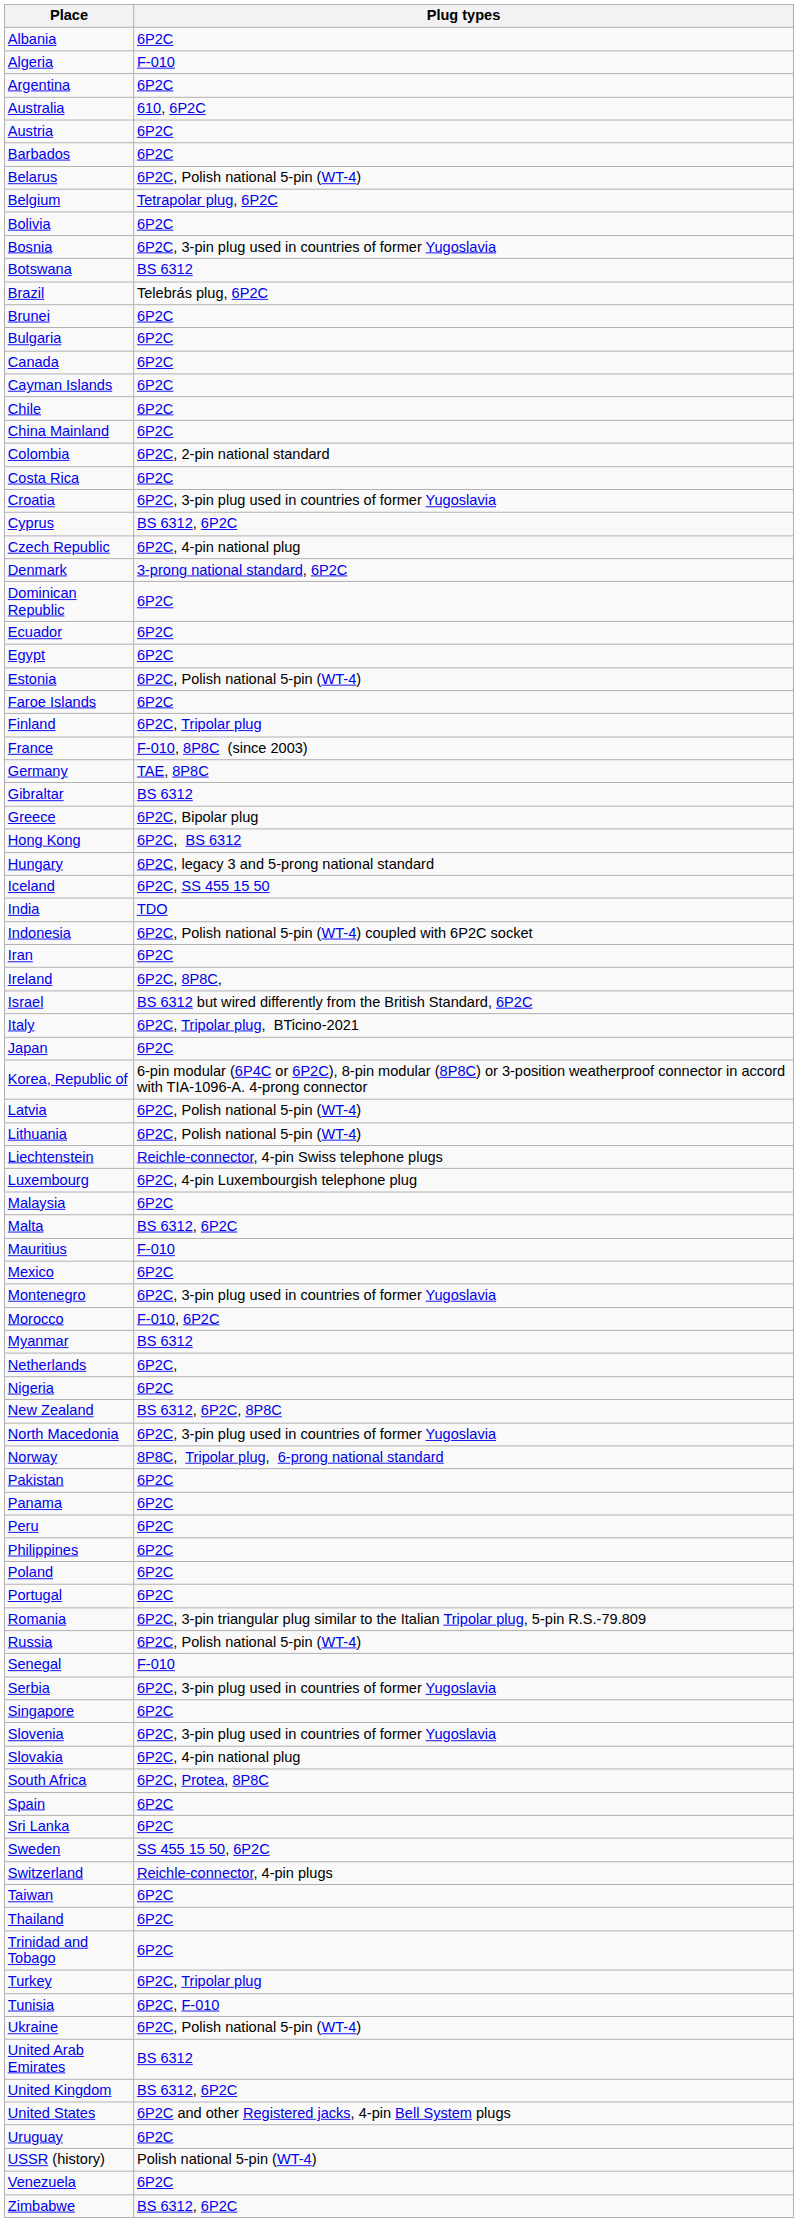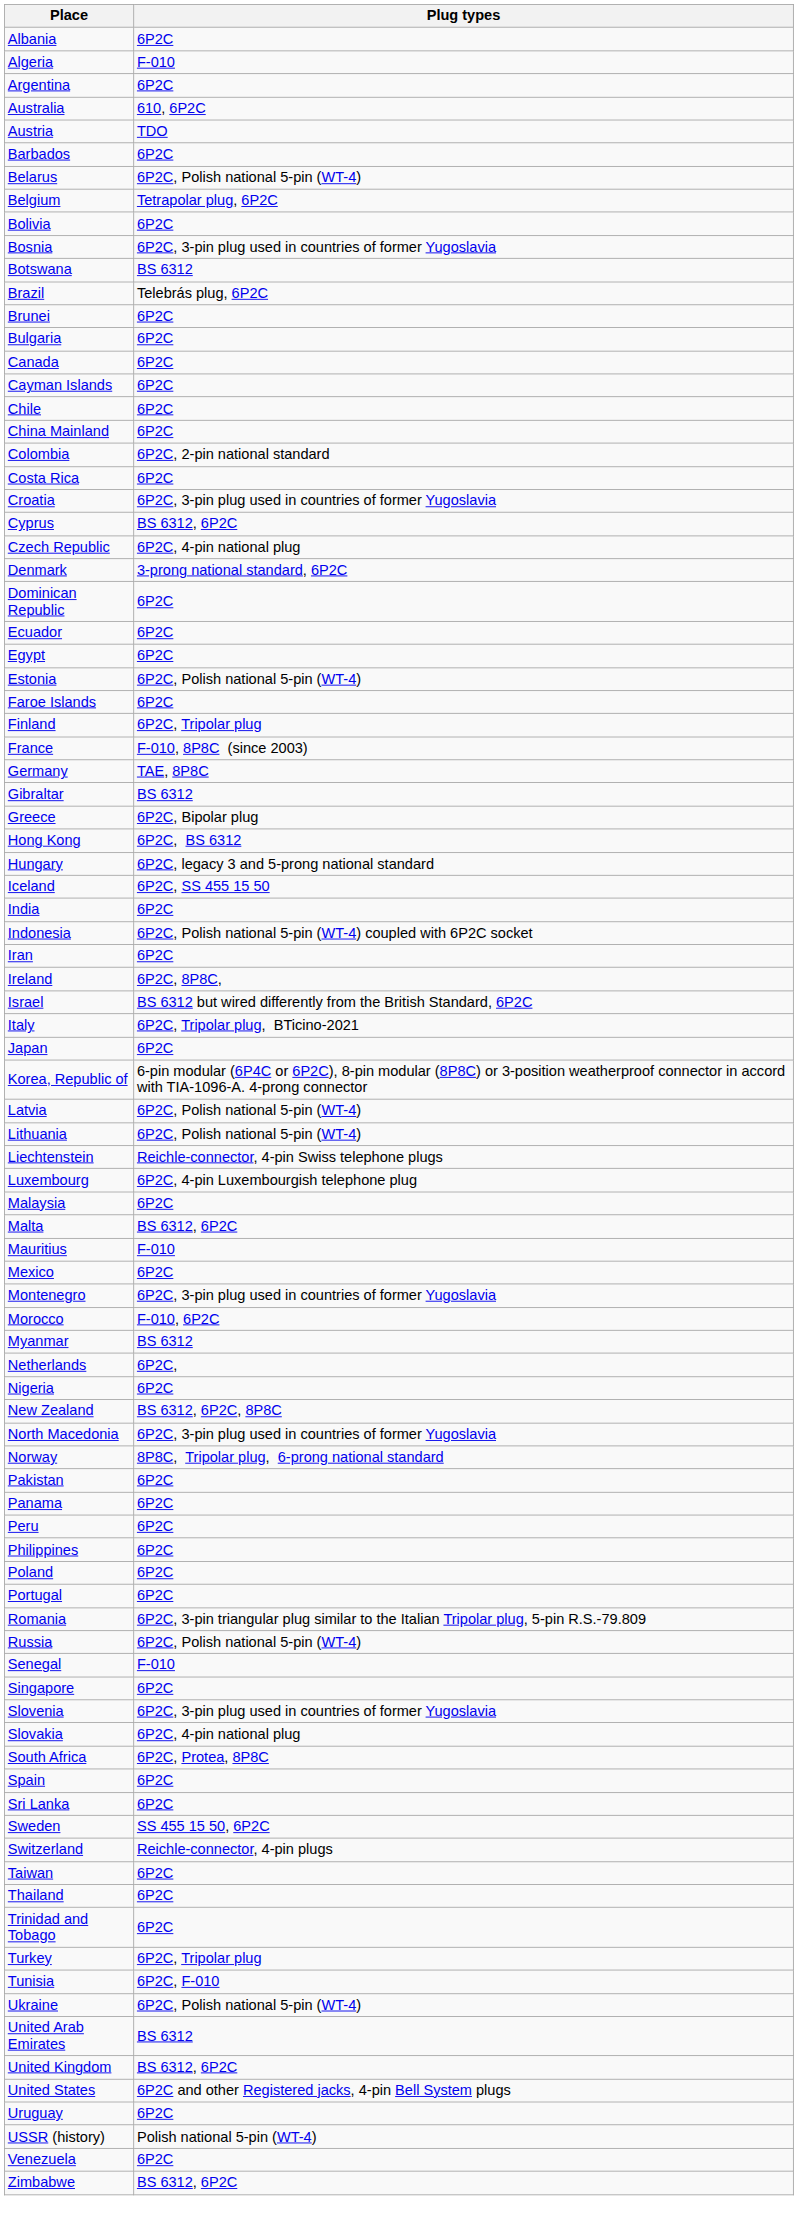Austria | Plug types: 6P2C -> TDO
India | Plug types: TDO -> 6P2C
- row: Serbia | 6P2C, 3-pin plug used in countries of former Yugoslavia
